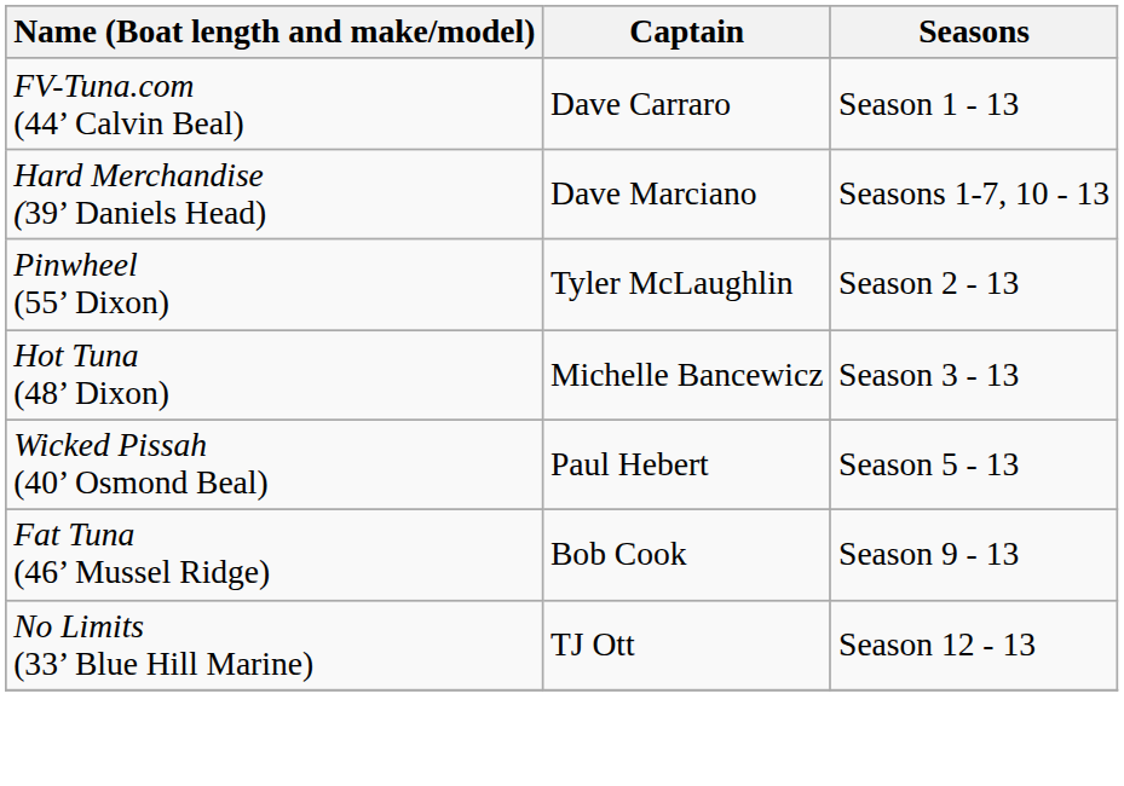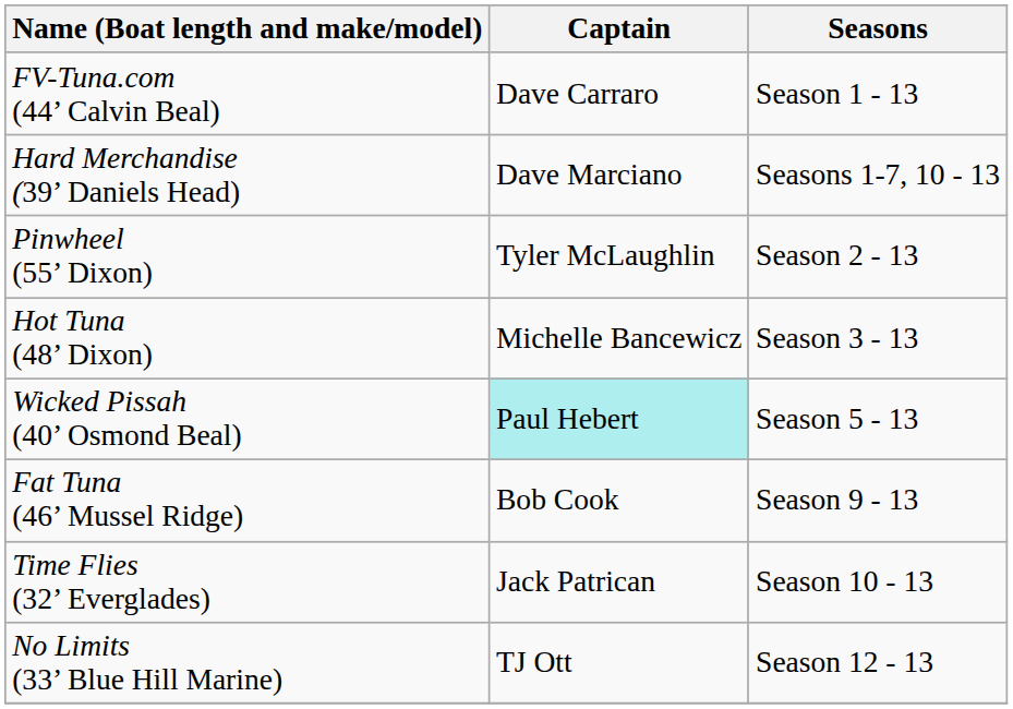Wicked Pissah (40’ Osmond Beal) | Captain: no background -> paleturquoise background
+ row: Time Flies (32’ Everglades) | Jack Patrican | Season 10 - 13
